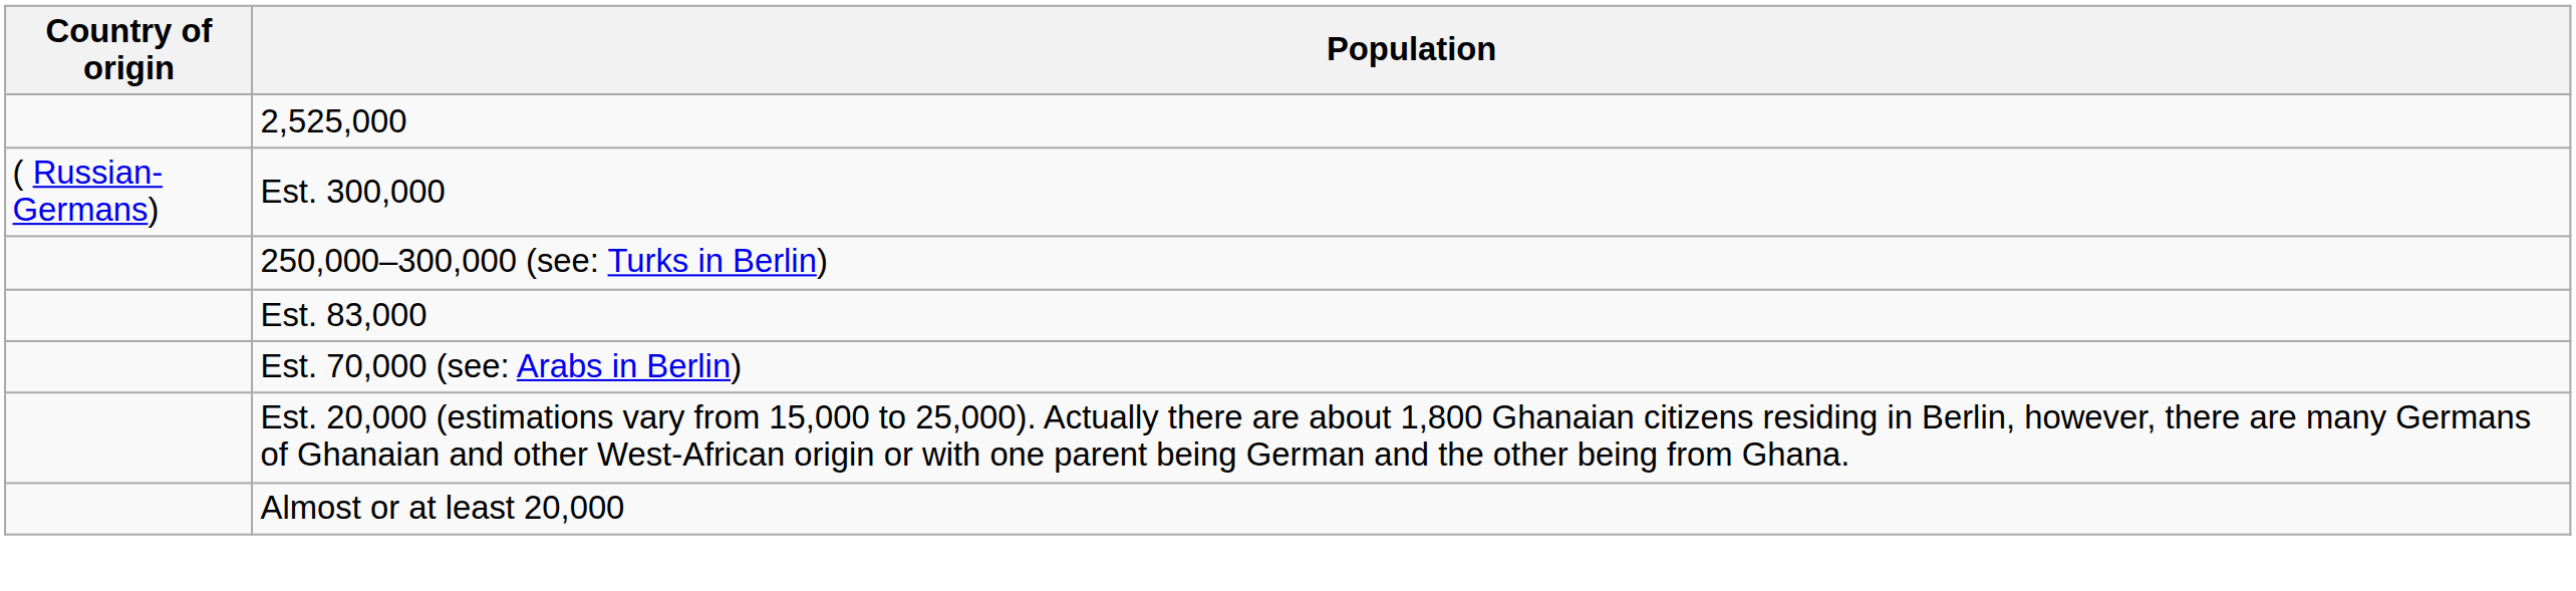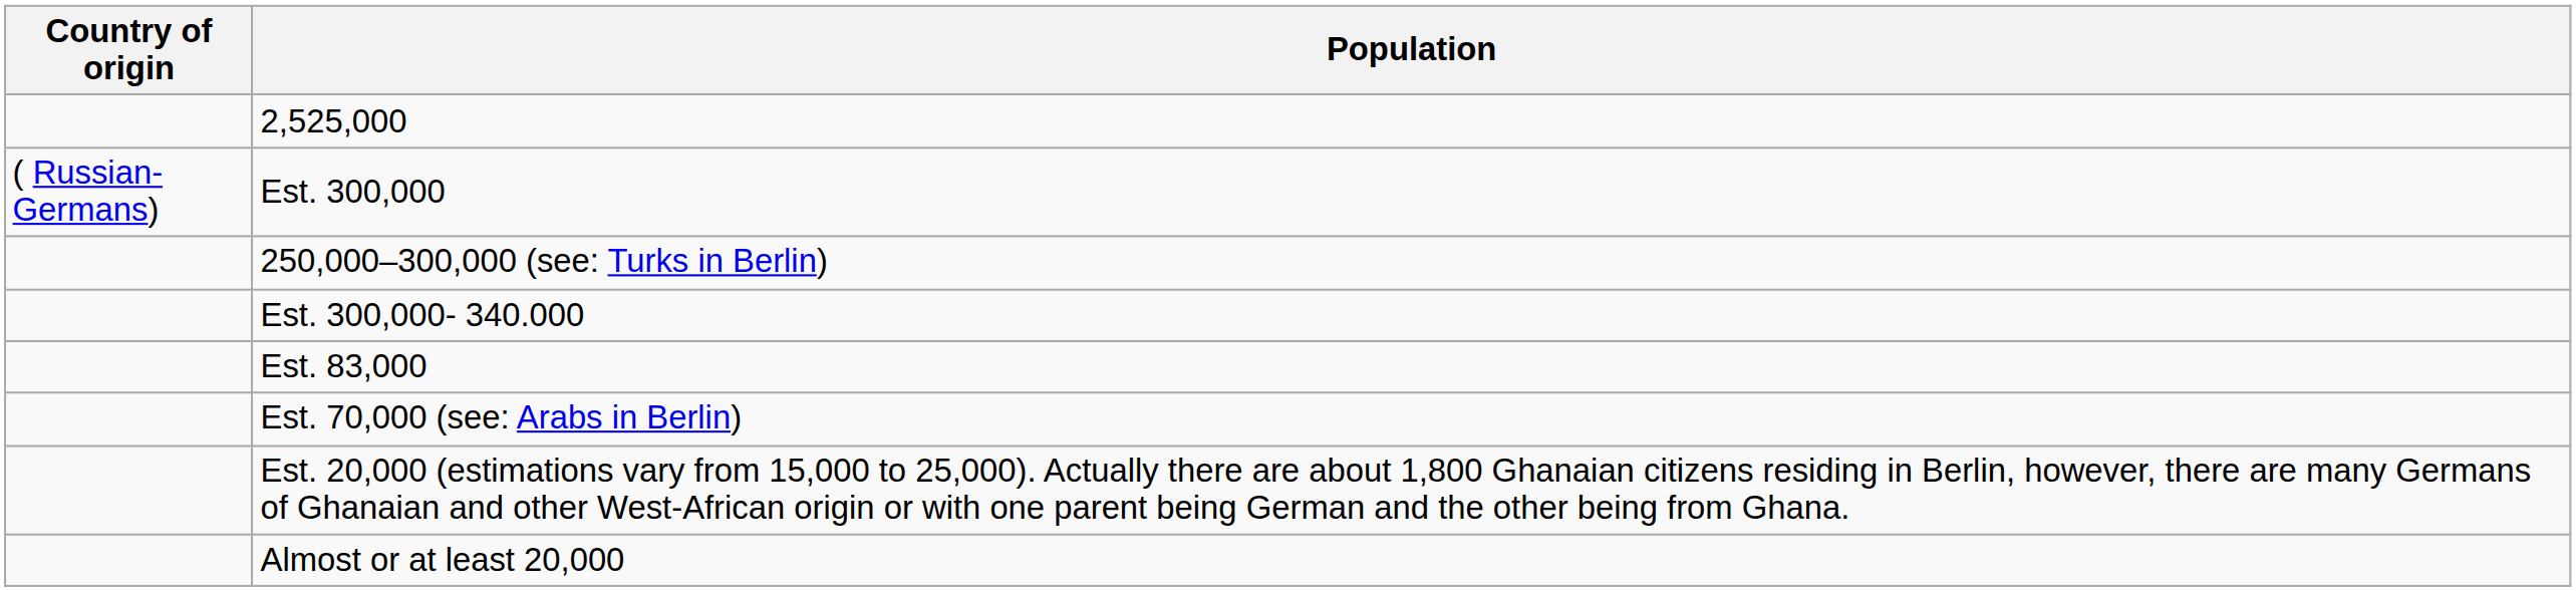+ row: Est. 300,000- 340.000
